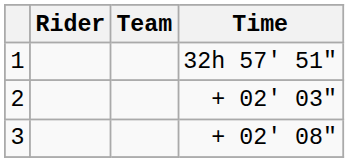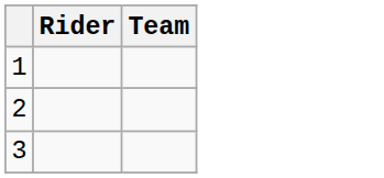- column: Time | 32h 57' 51" | + 02' 03" | + 02' 08"
